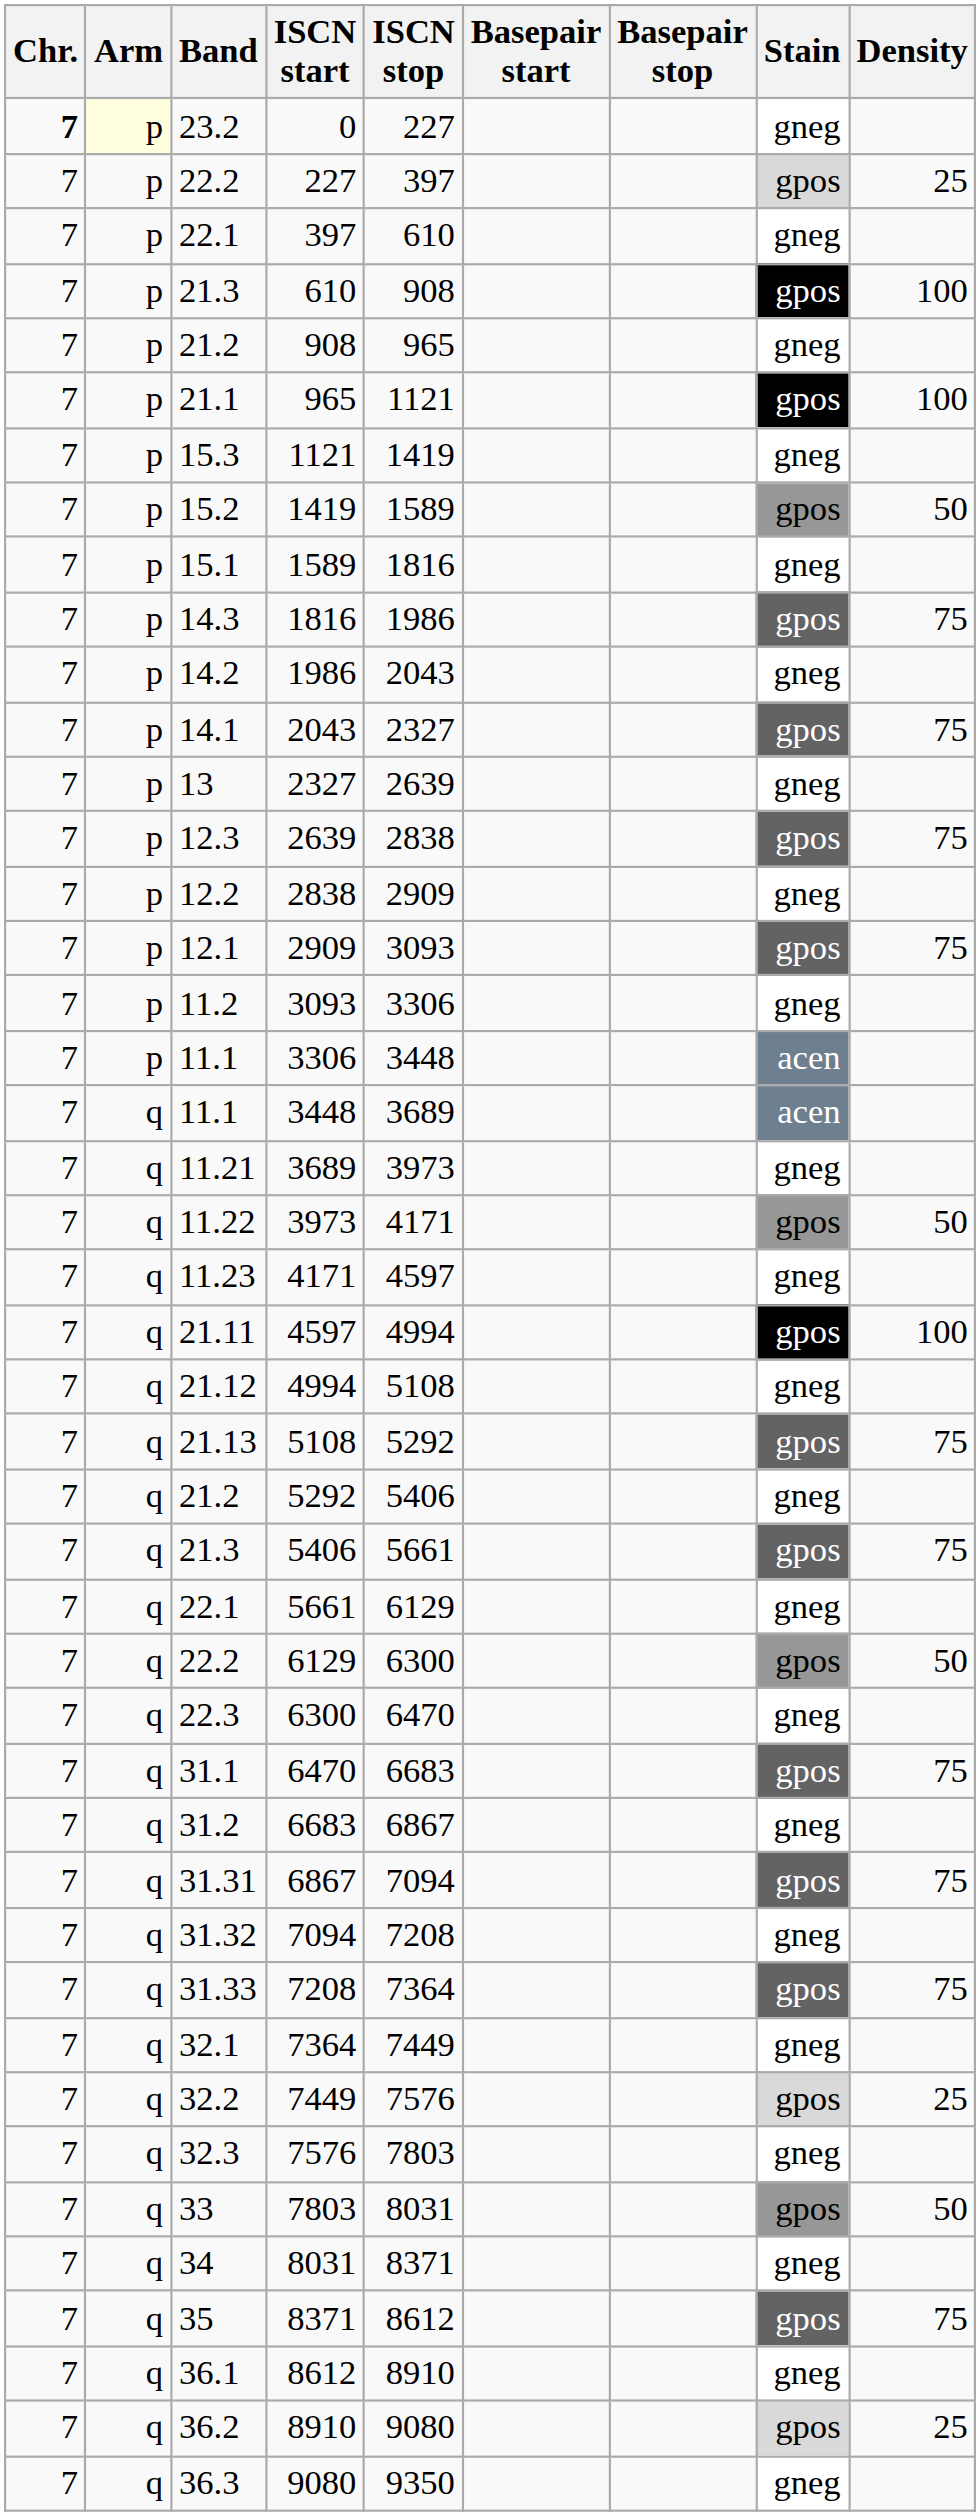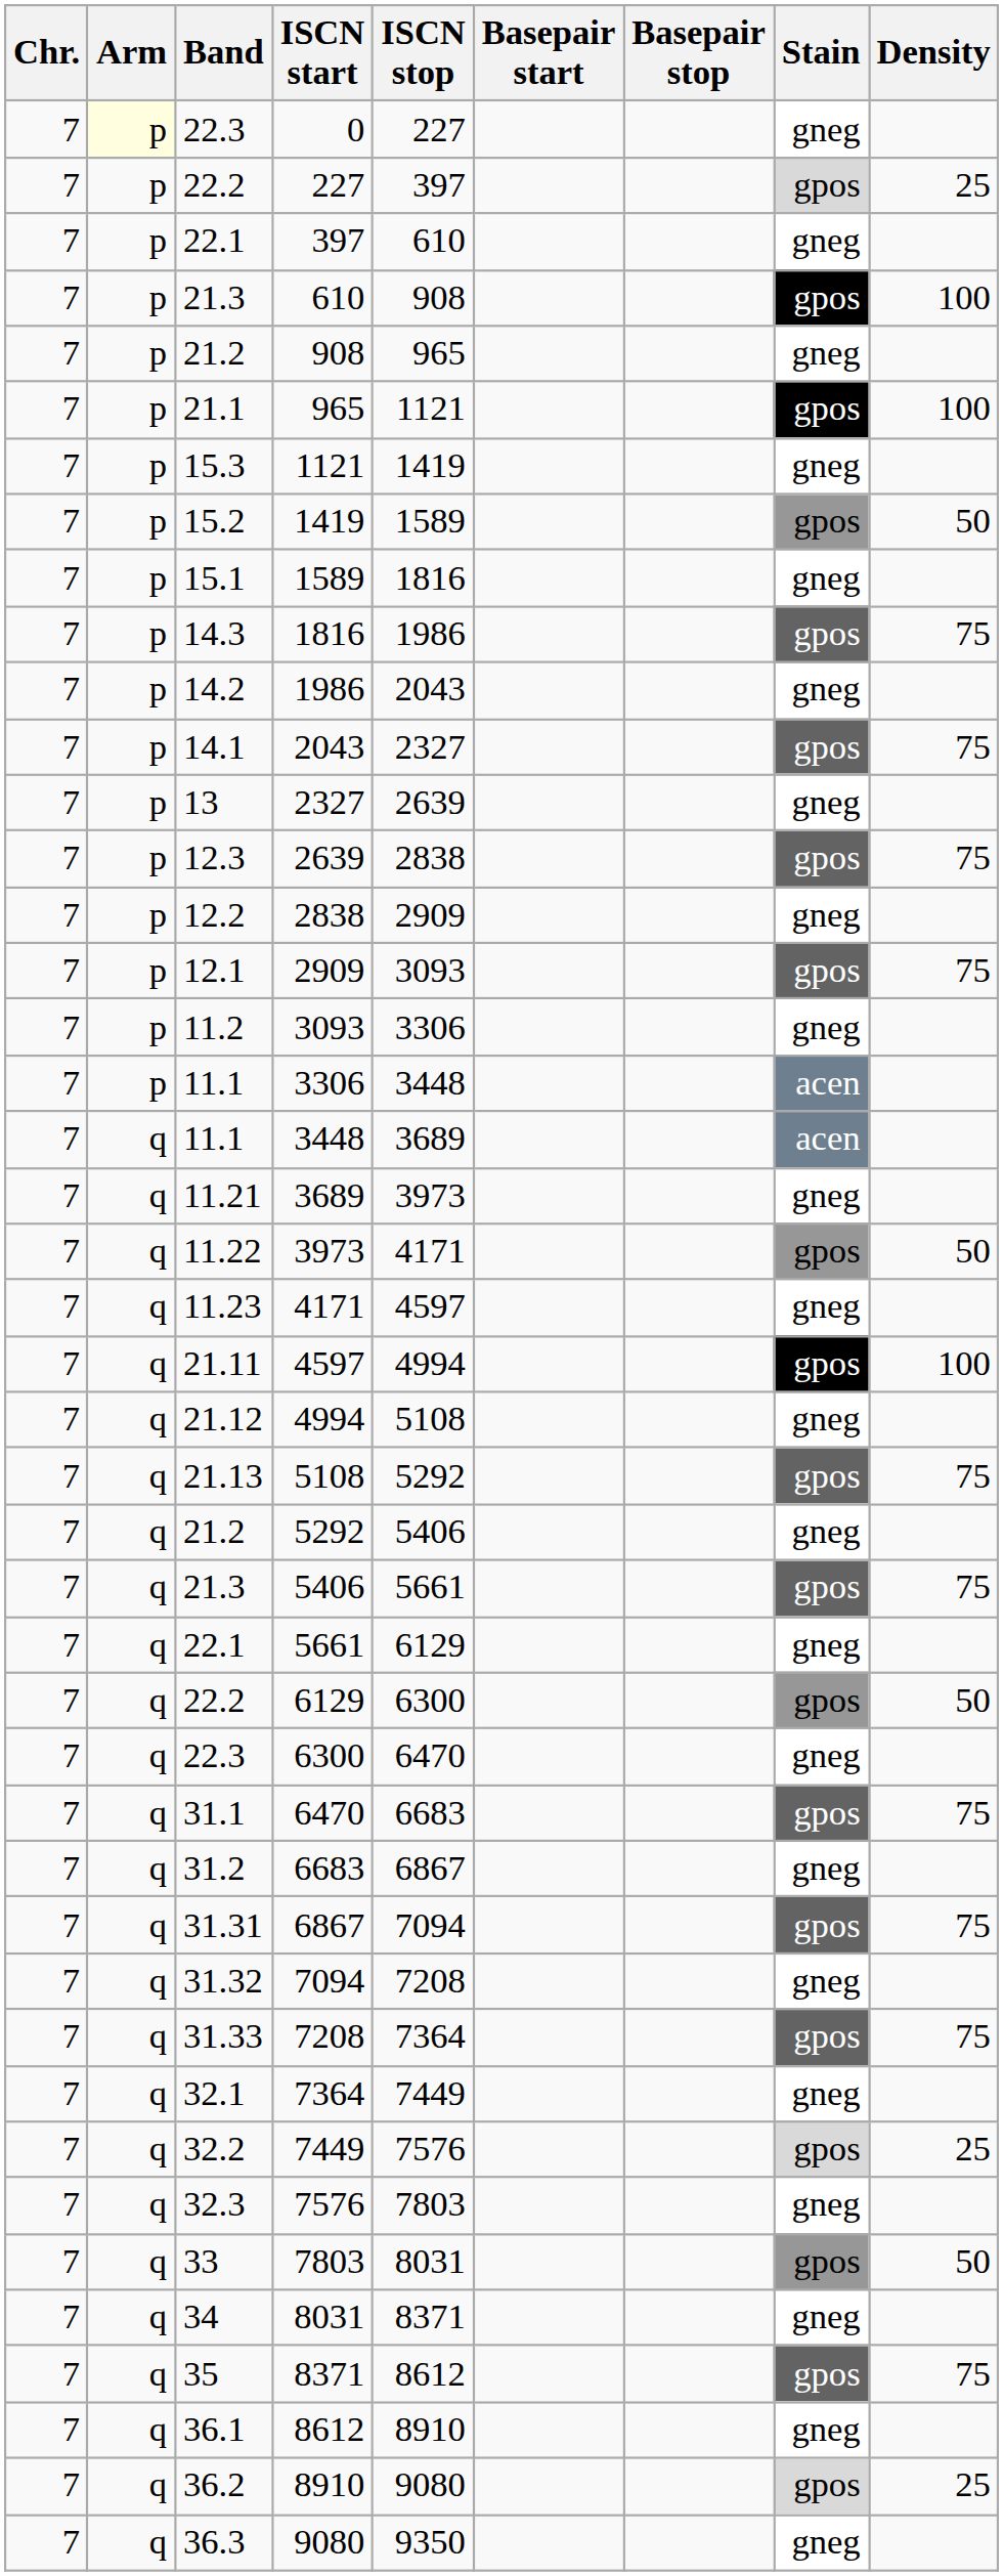0 | Chr.: bold -> normal
0 | Band: 23.2 -> 22.3
